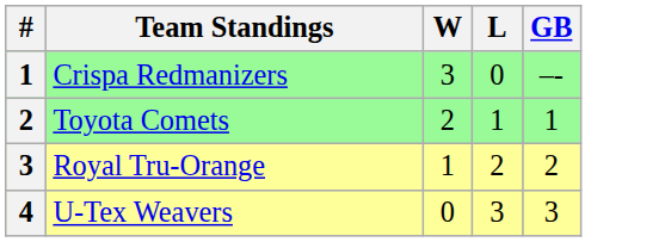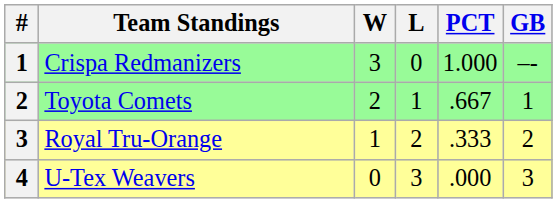+ column: PCT | 1.000 | .667 | .333 | .000
